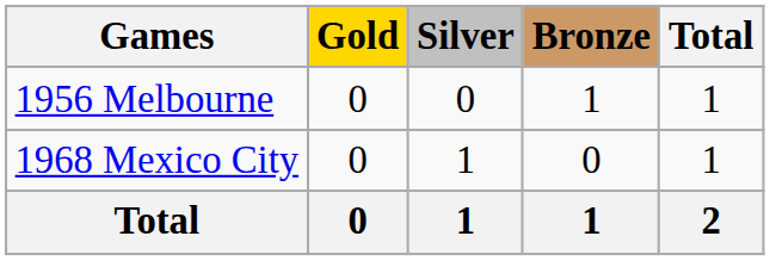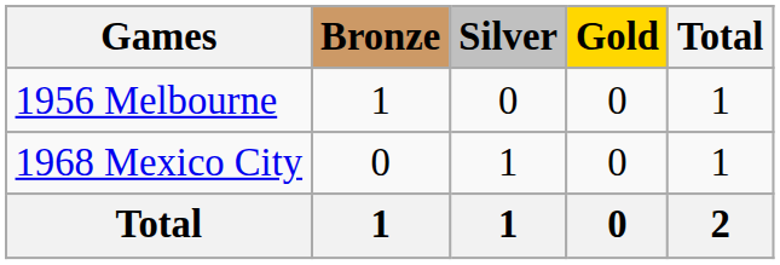columns swapped: Gold <-> Bronze
